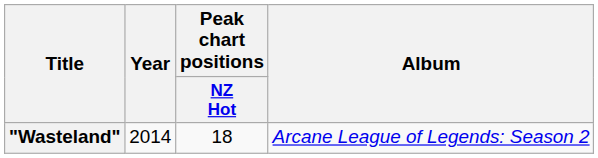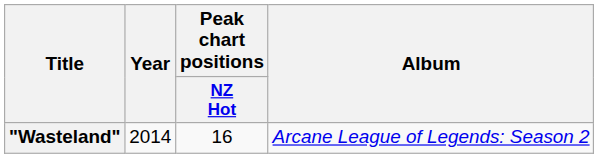"Wasteland" | Peak chart positions / NZ Hot: 18 -> 16
